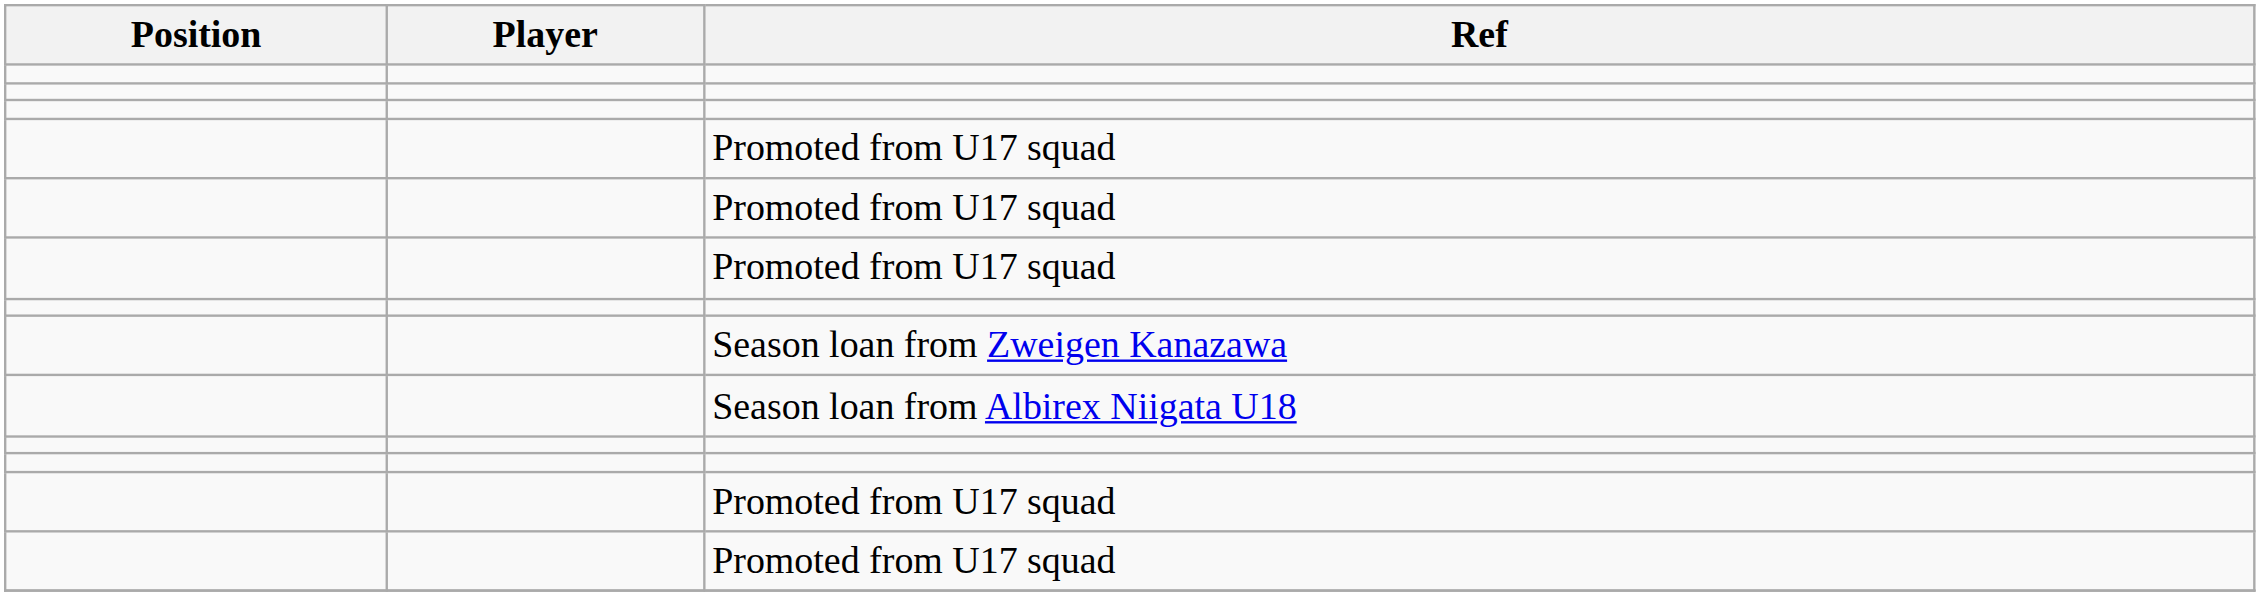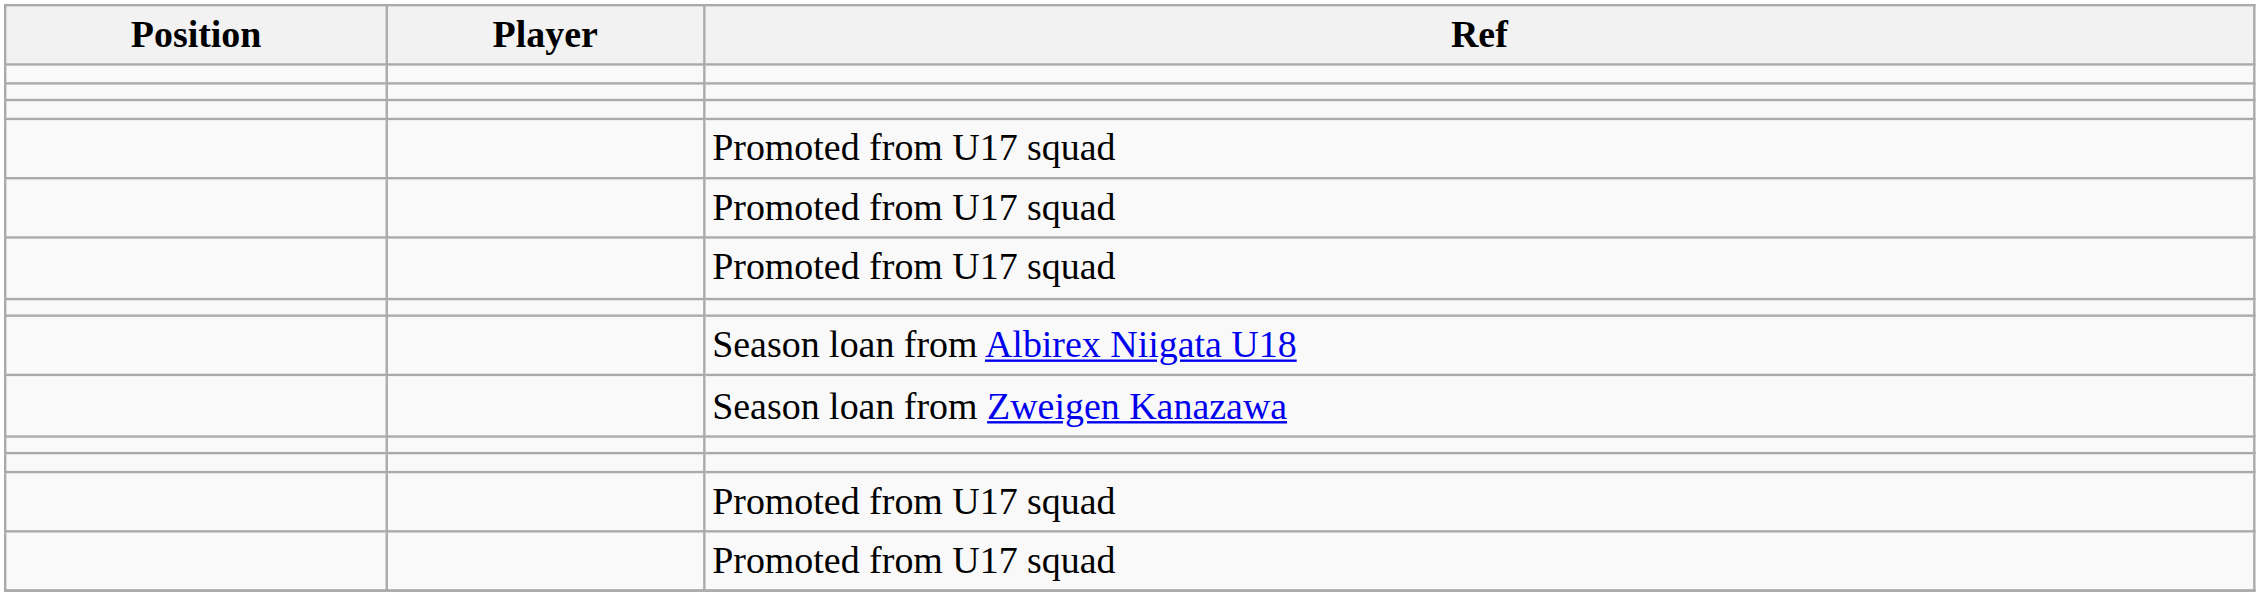rows swapped: Season loan from Zweigen Kanazawa <-> Season loan from Albirex Niigata U18
